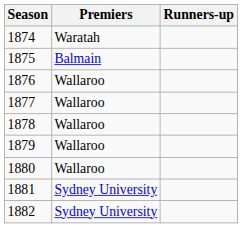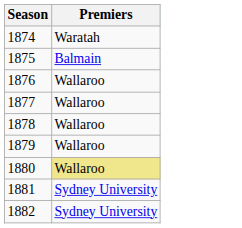- column: Runners-up
1880 | Premiers: no background -> khaki background
